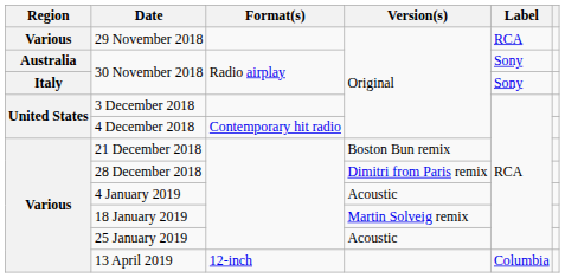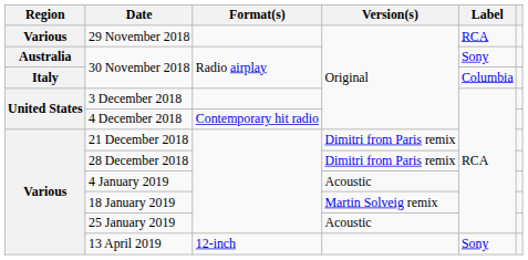Italy / 30 November 2018 | Label: Sony -> Columbia
21 December 2018 | Version(s): Boston Bun remix -> Dimitri from Paris remix
13 April 2019 | Label: Columbia -> Sony
